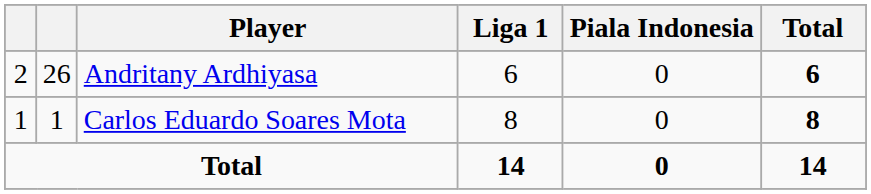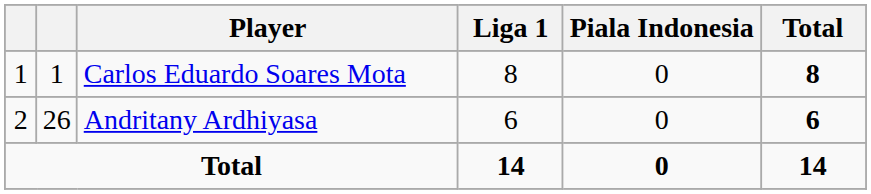rows swapped: Carlos Eduardo Soares Mota <-> Andritany Ardhiyasa
